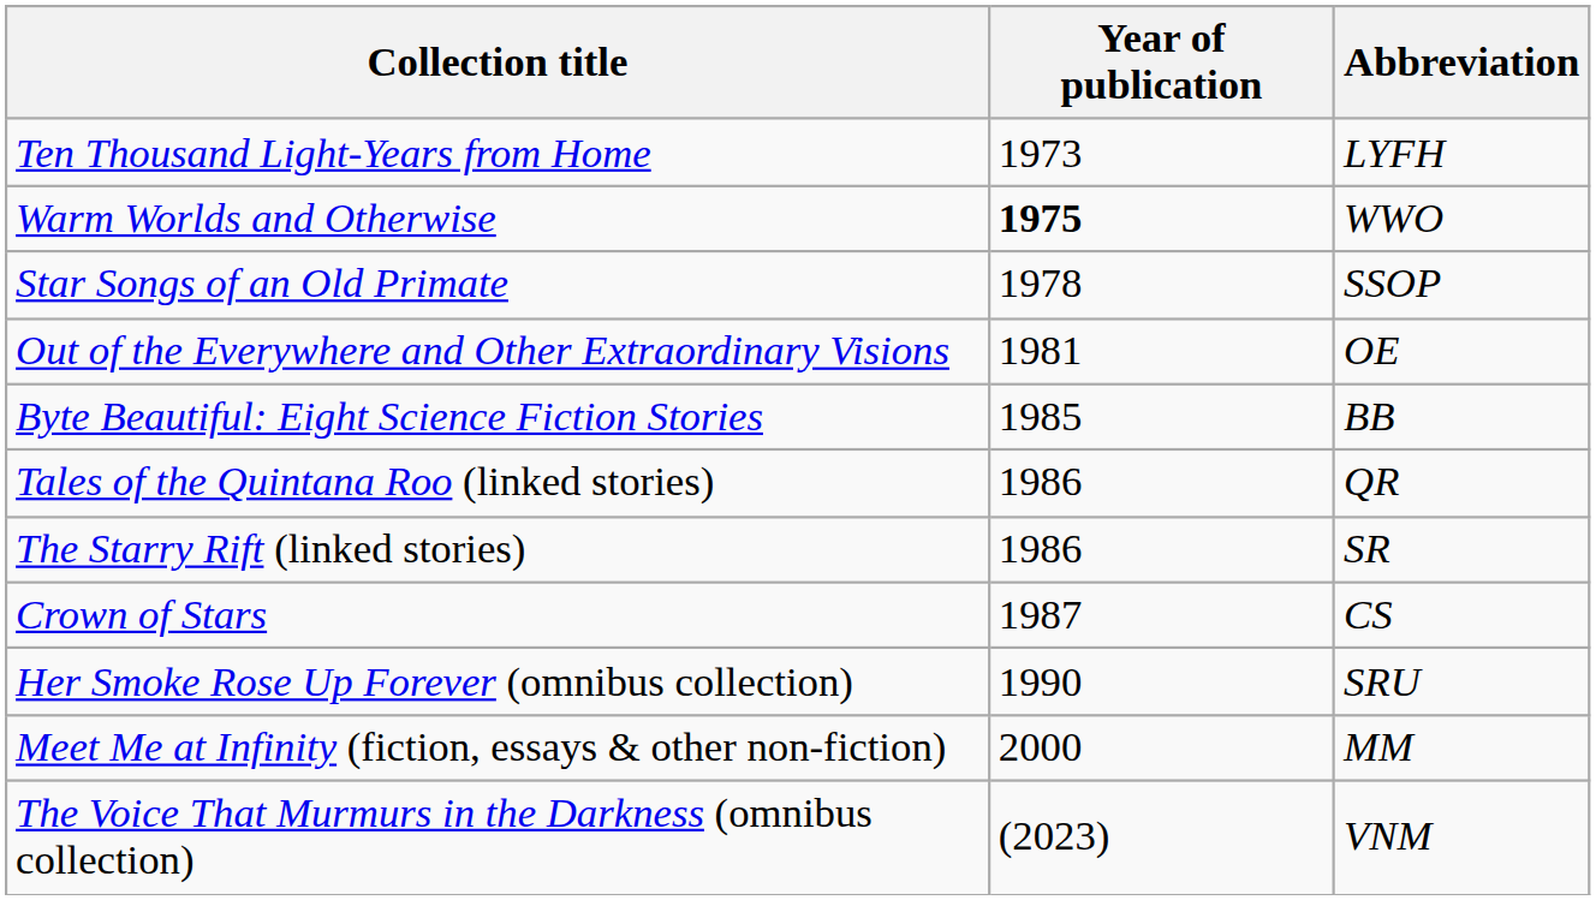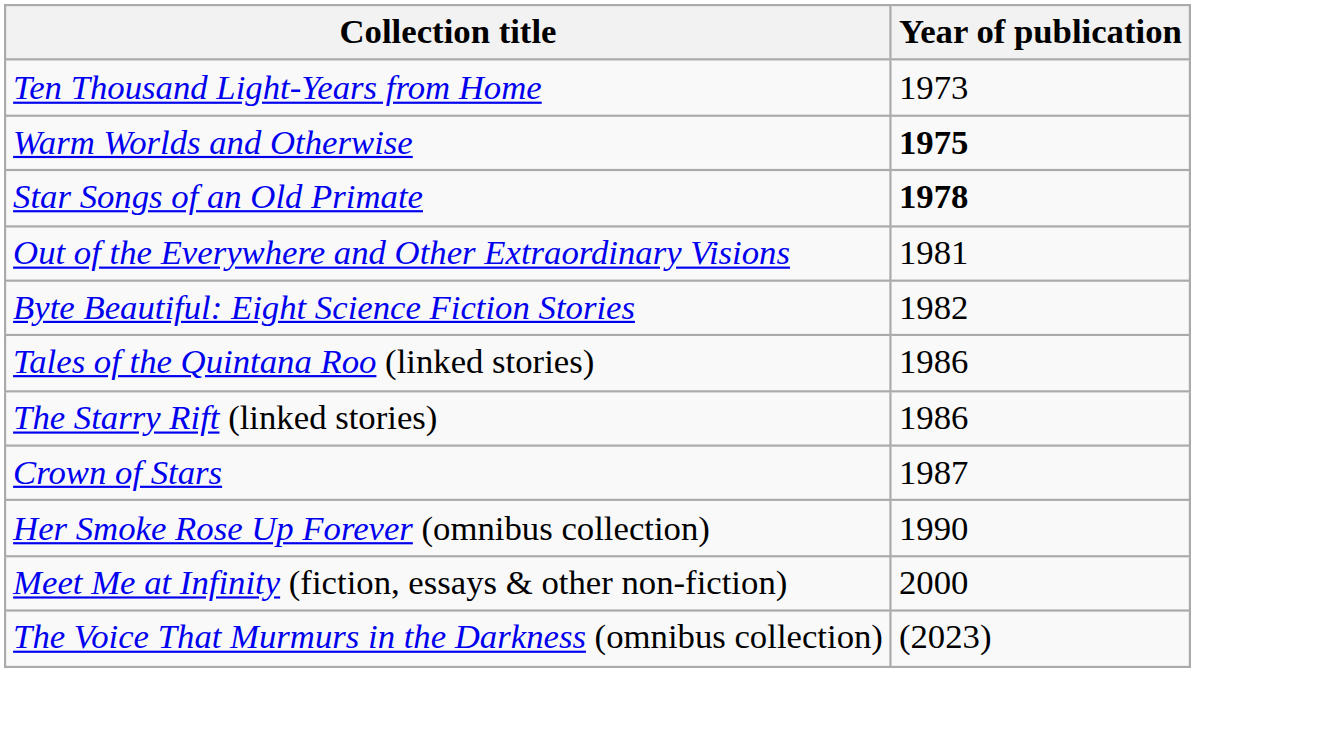- column: Abbreviation | LYFH | WWO | SSOP | OE | BB | QR | SR | CS | SRU | MM | VNM
Star Songs of an Old Primate | Year of publication: normal -> bold
Byte Beautiful: Eight Science Fiction Stories | Year of publication: 1985 -> 1982
